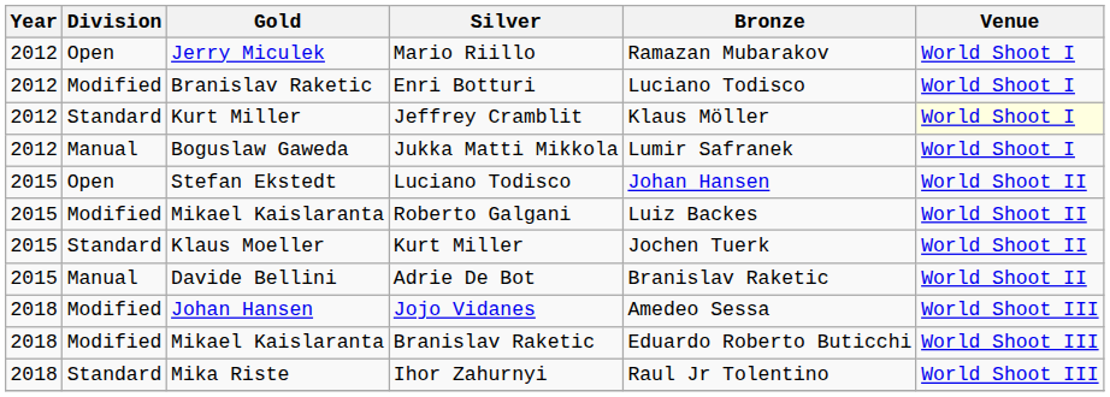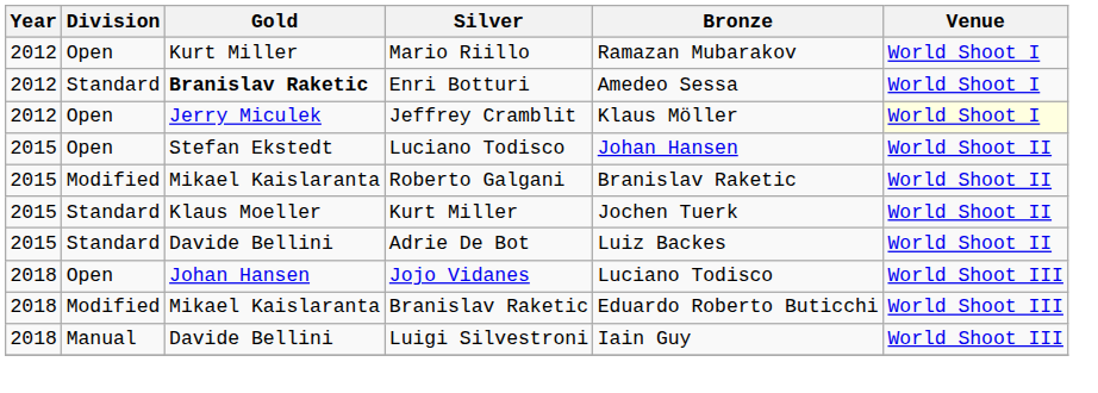Mario Riillo | Gold: Jerry Miculek -> Kurt Miller
Enri Botturi | Division: Modified -> Standard
Enri Botturi | Gold: normal -> bold
Enri Botturi | Bronze: Luciano Todisco -> Amedeo Sessa
Jeffrey Cramblit | Division: Standard -> Open
Jeffrey Cramblit | Gold: Kurt Miller -> Jerry Miculek
- row: 2012 | Manual | Boguslaw Gaweda | Jukka Matti Mikkola | Lumir Safranek | World Shoot I
Roberto Galgani | Bronze: Luiz Backes -> Branislav Raketic
Adrie De Bot | Division: Manual -> Standard
Adrie De Bot | Bronze: Branislav Raketic -> Luiz Backes
Jojo Vidanes | Division: Modified -> Open
Jojo Vidanes | Bronze: Amedeo Sessa -> Luciano Todisco
- row: 2018 | Standard | Mika Riste | Ihor Zahurnyi | Raul Jr Tolentino | World Shoot III
+ row: 2018 | Manual | Davide Bellini | Luigi Silvestroni | Iain Guy | World Shoot III
